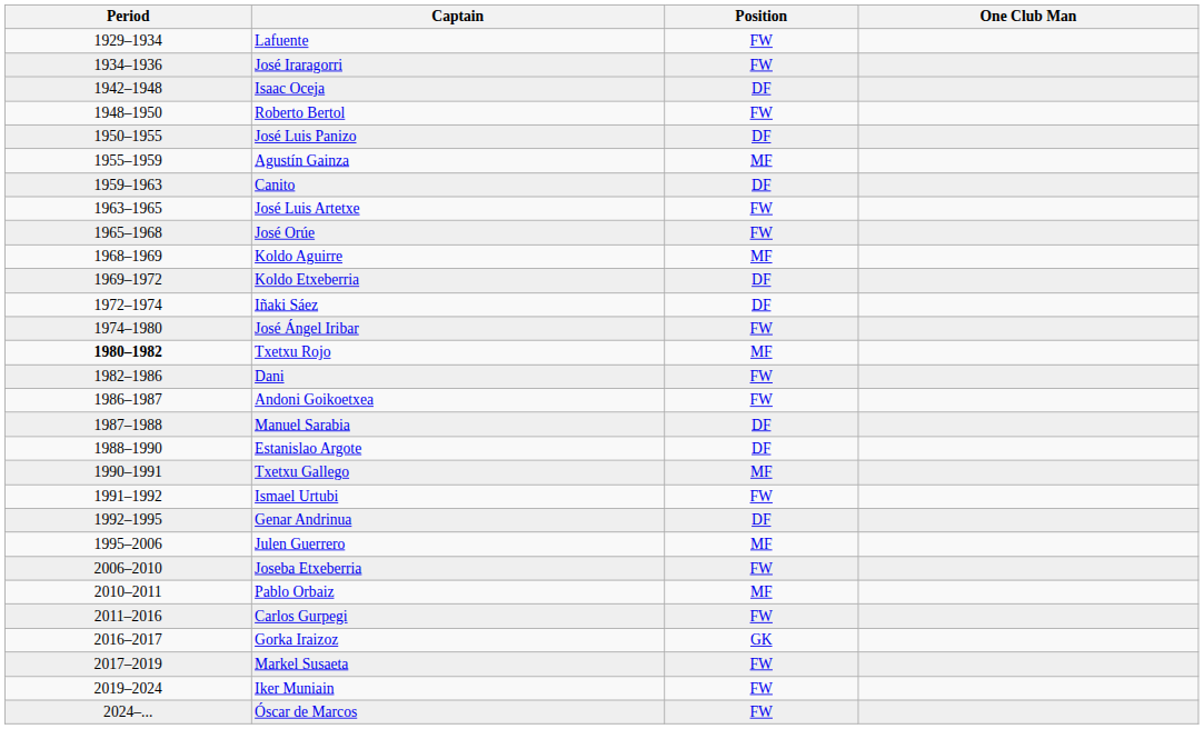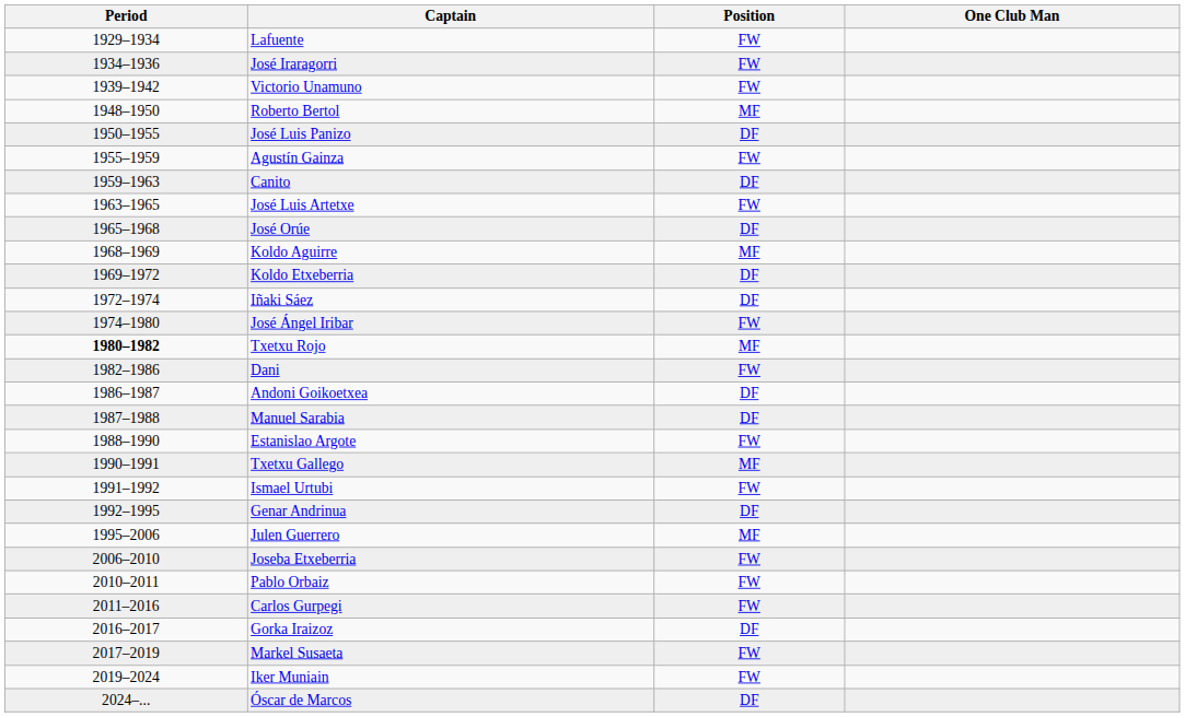+ row: 1939–1942 | Victorio Unamuno | FW
- row: 1942–1948 | Isaac Oceja | DF
Roberto Bertol | Position: FW -> MF
Agustín Gainza | Position: MF -> FW
José Orúe | Position: FW -> DF
Andoni Goikoetxea | Position: FW -> DF
Estanislao Argote | Position: DF -> FW
Pablo Orbaiz | Position: MF -> FW
Gorka Iraizoz | Position: GK -> DF
Óscar de Marcos | Position: FW -> DF
